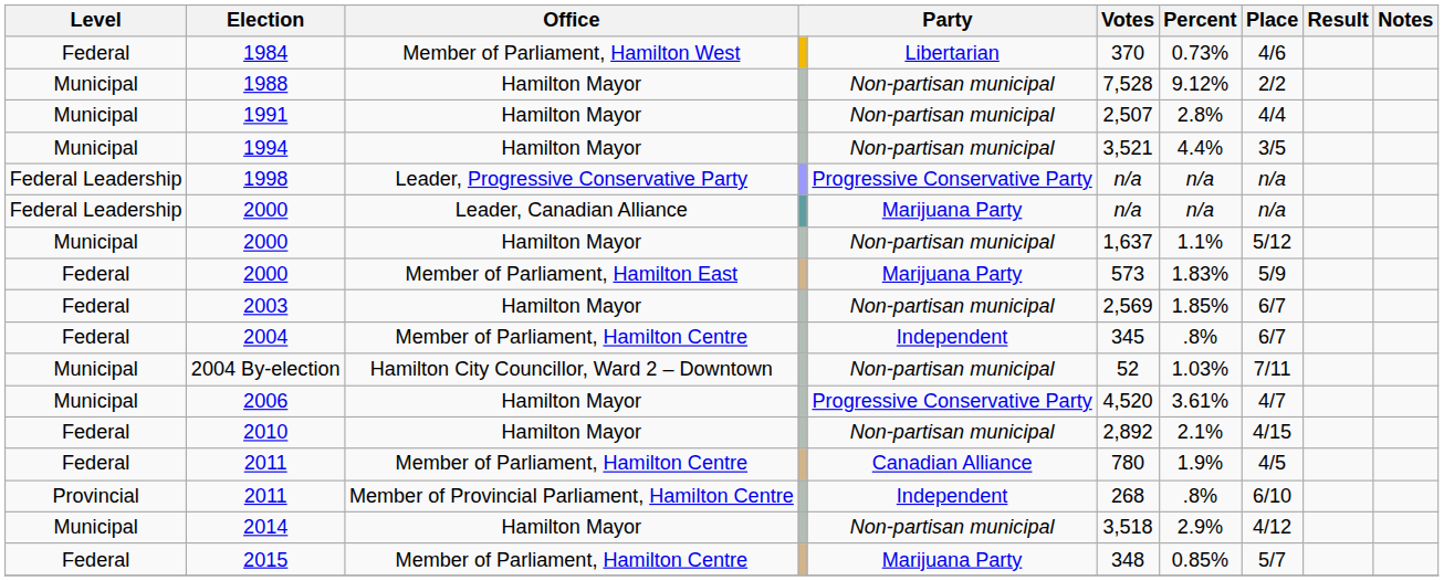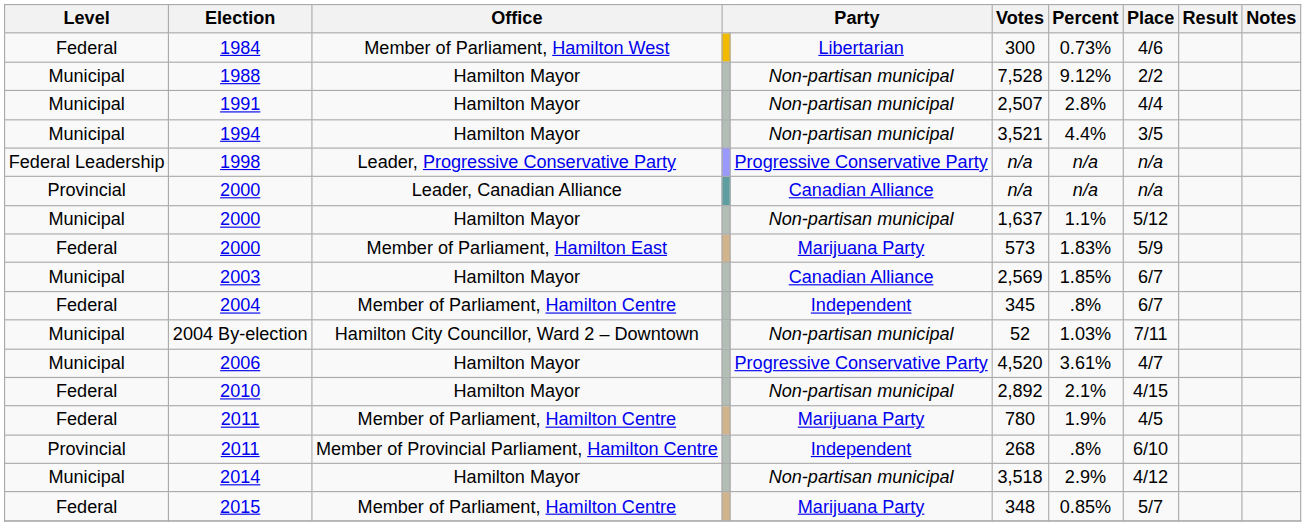1984 | Votes: 370 -> 300
2000 / Leader, Canadian Alliance | Level: Federal Leadership -> Provincial
2000 / Leader, Canadian Alliance | column 5: Marijuana Party -> Canadian Alliance
2003 | Level: Federal -> Municipal
2003 | column 5: Non-partisan municipal -> Canadian Alliance
2011 / Member of Parliament, Hamilton Centre | column 5: Canadian Alliance -> Marijuana Party
